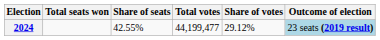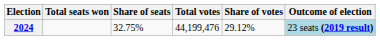2024 | Share of seats: 42.55% -> 32.75%
2024 | Total votes: 44,199,477 -> 44,199,476
